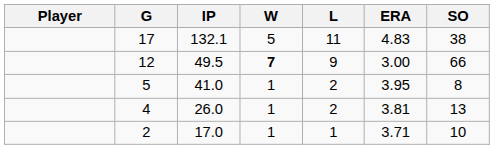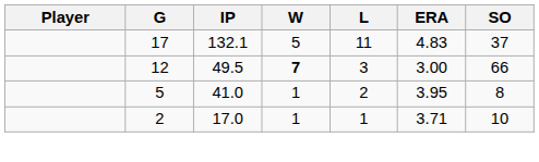17 | SO: 38 -> 37
12 | L: 9 -> 3
- row: 4 | 26.0 | 1 | 2 | 3.81 | 13
